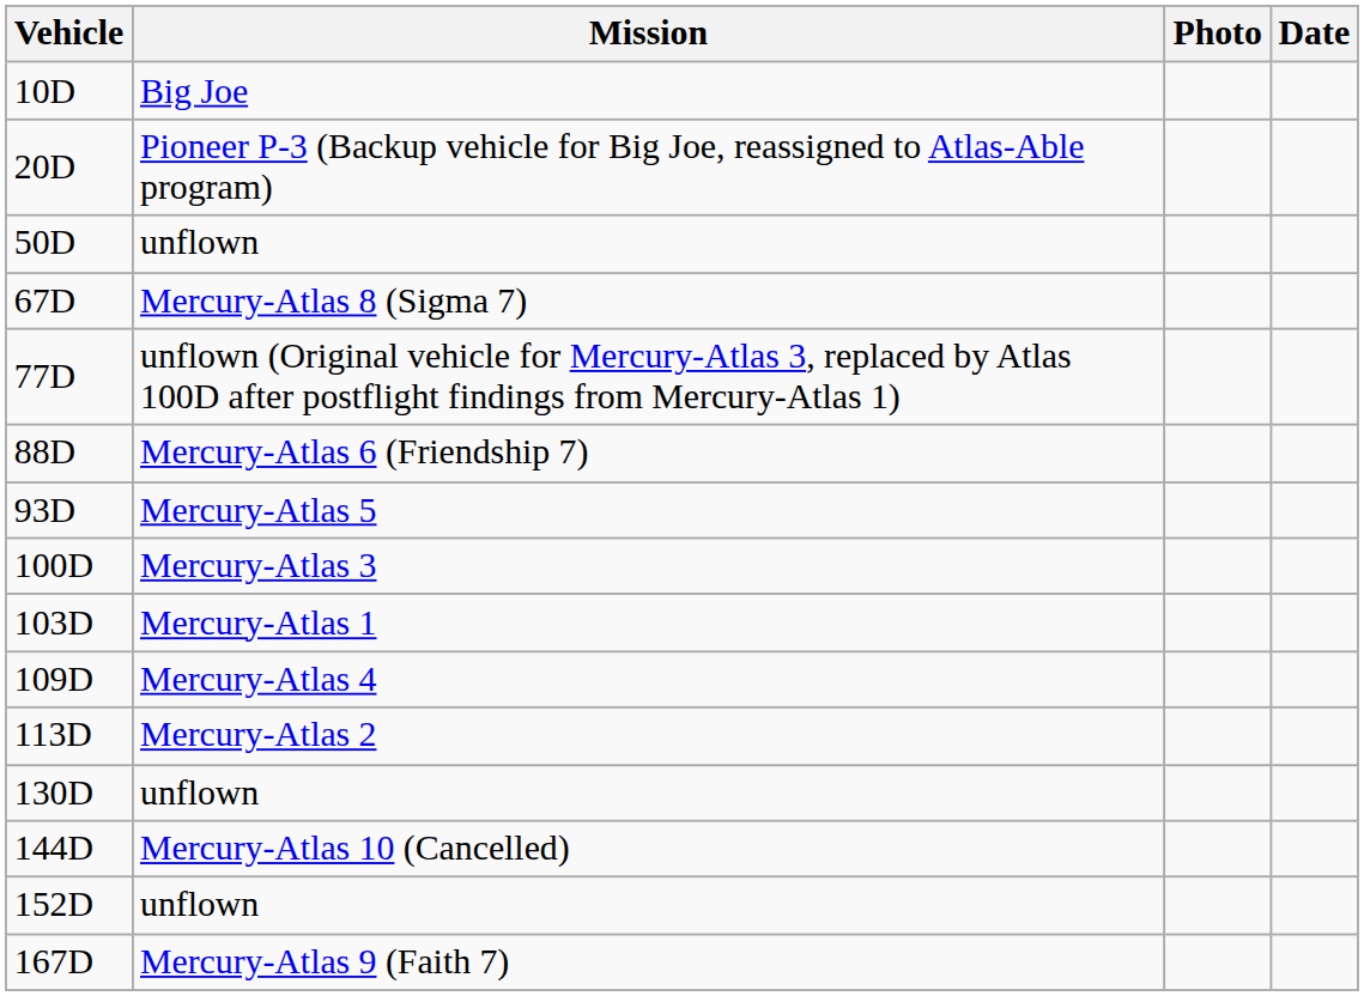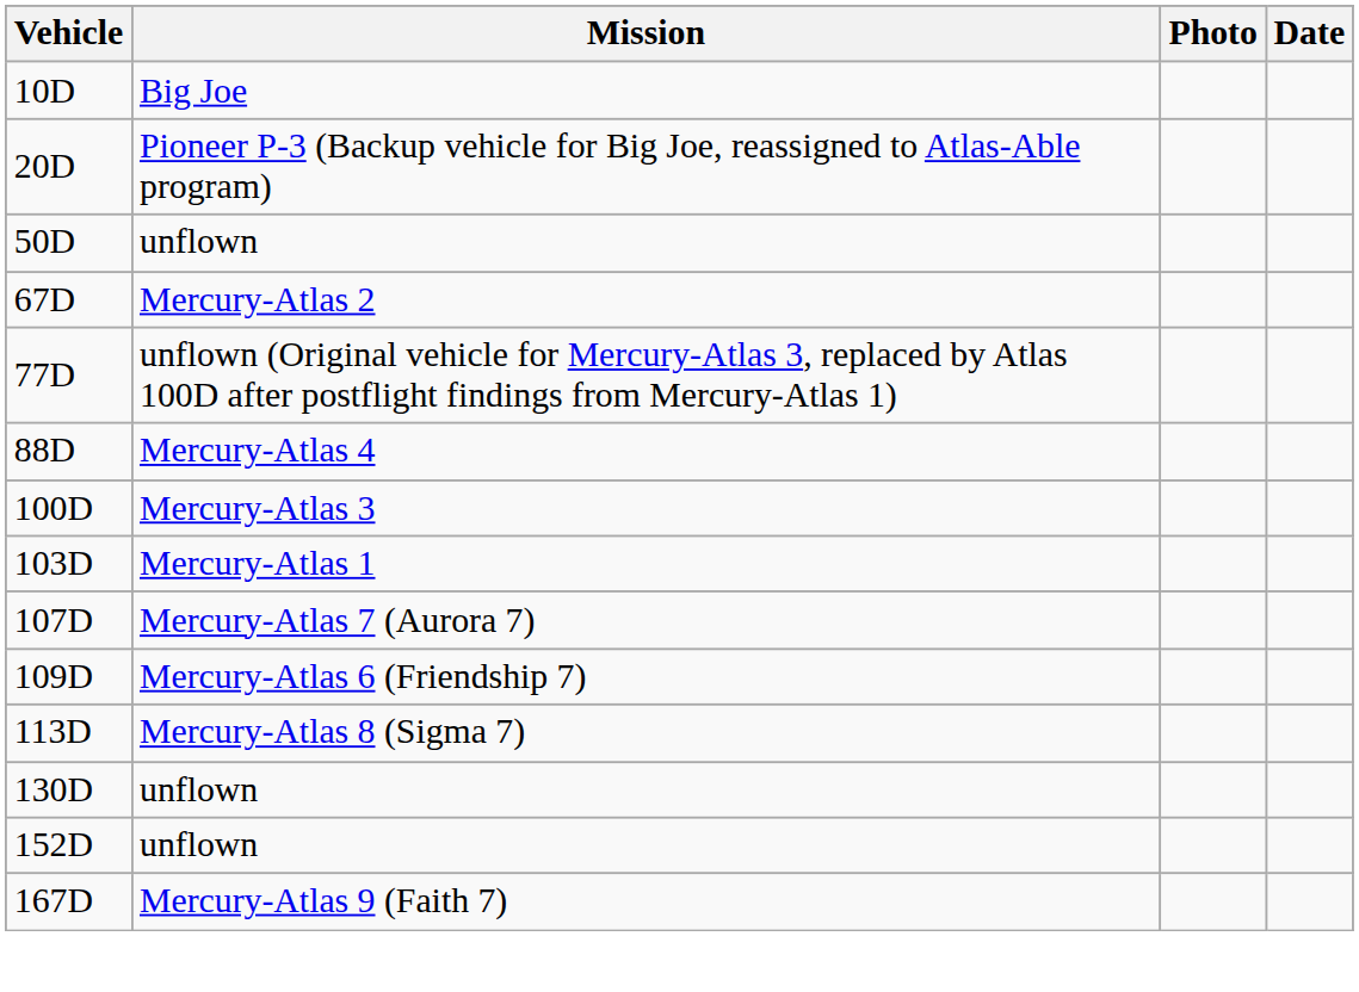67D | Mission: Mercury-Atlas 8 (Sigma 7) -> Mercury-Atlas 2
88D | Mission: Mercury-Atlas 6 (Friendship 7) -> Mercury-Atlas 4
- row: 93D | Mercury-Atlas 5
+ row: 107D | Mercury-Atlas 7 (Aurora 7)
109D | Mission: Mercury-Atlas 4 -> Mercury-Atlas 6 (Friendship 7)
113D | Mission: Mercury-Atlas 2 -> Mercury-Atlas 8 (Sigma 7)
- row: 144D | Mercury-Atlas 10 (Cancelled)
